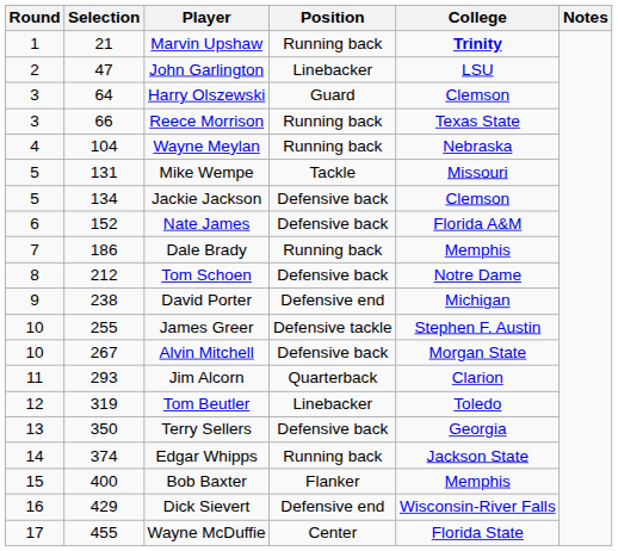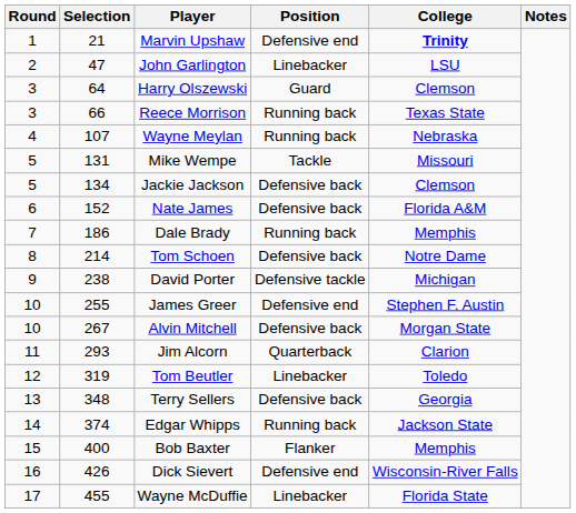Marvin Upshaw | Position: Running back -> Defensive end
Wayne Meylan | Selection: 104 -> 107
Tom Schoen | Selection: 212 -> 214
David Porter | Position: Defensive end -> Defensive tackle
James Greer | Position: Defensive tackle -> Defensive end
Terry Sellers | Selection: 350 -> 348
Dick Sievert | Selection: 429 -> 426
Wayne McDuffie | Position: Center -> Linebacker
